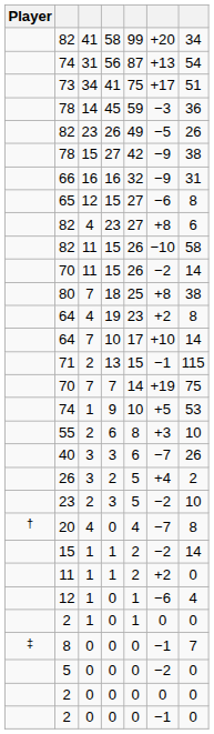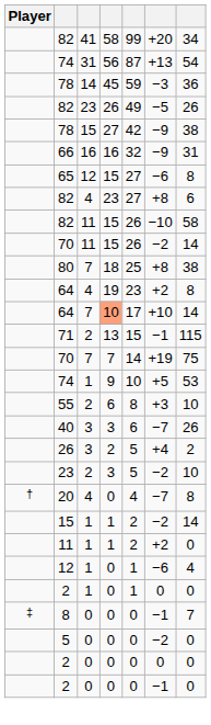- row: 73 | 34 | 41 | 75 | +17 | 51
64 / 7 | column 4: no background -> lightsalmon background
